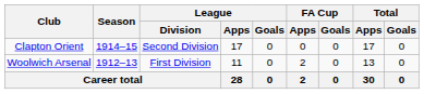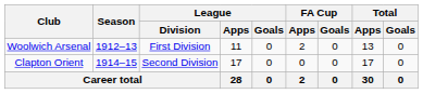rows swapped: Woolwich Arsenal <-> Clapton Orient
